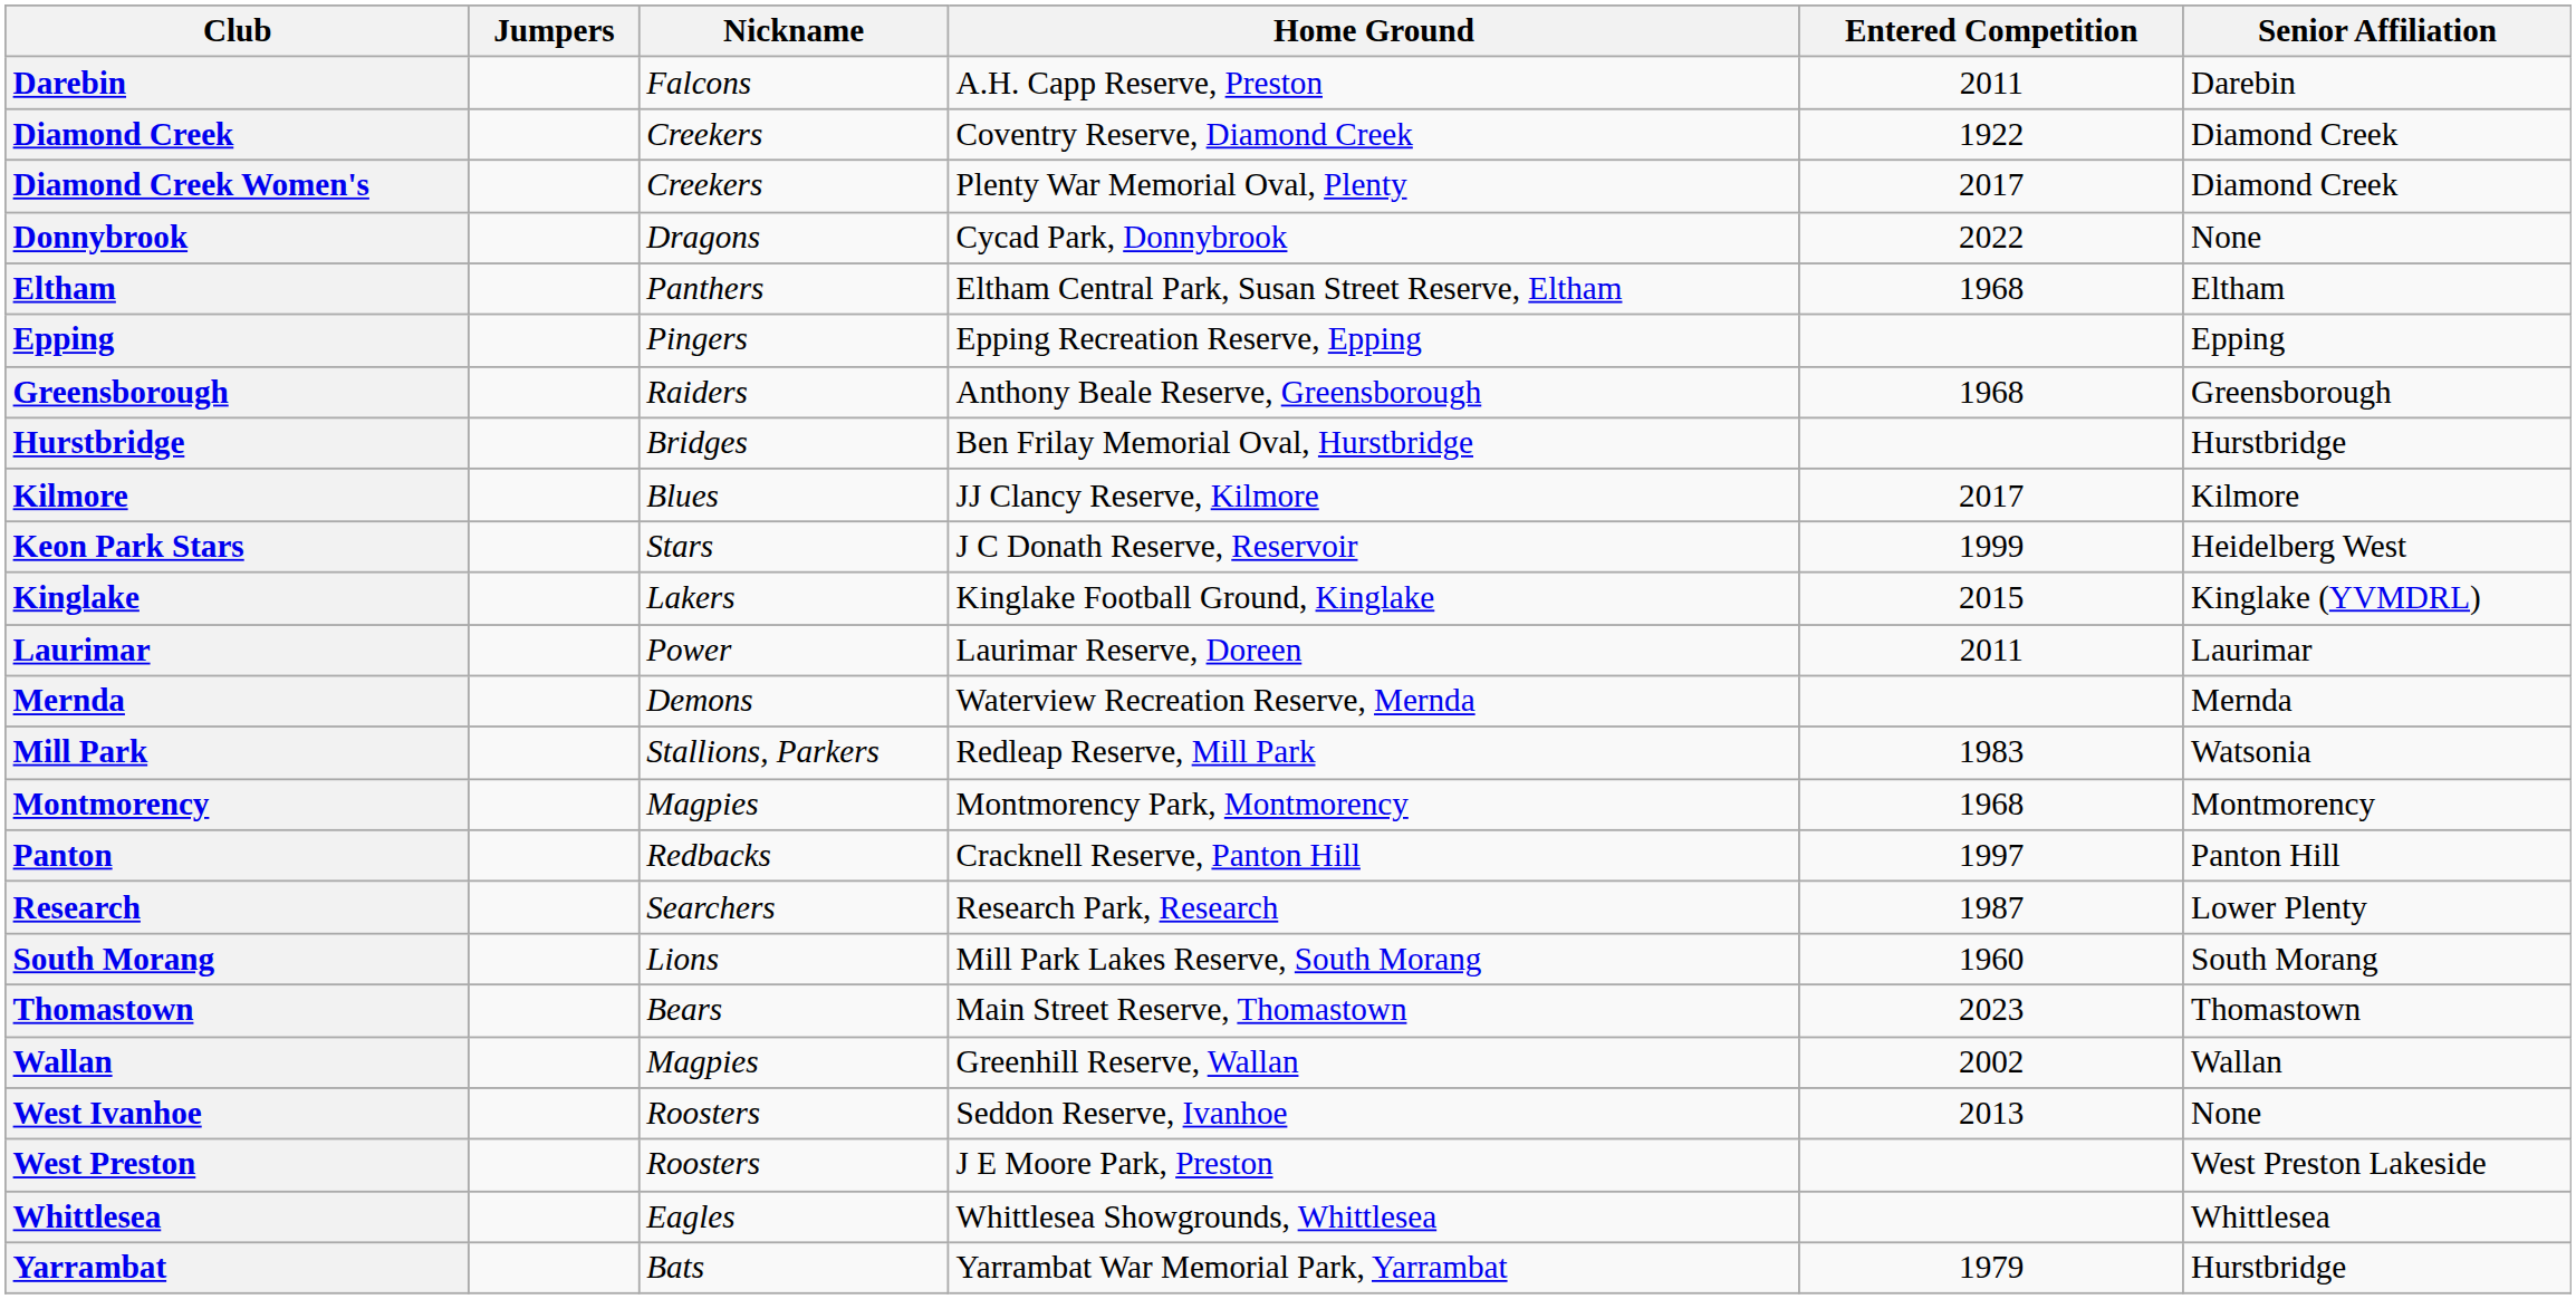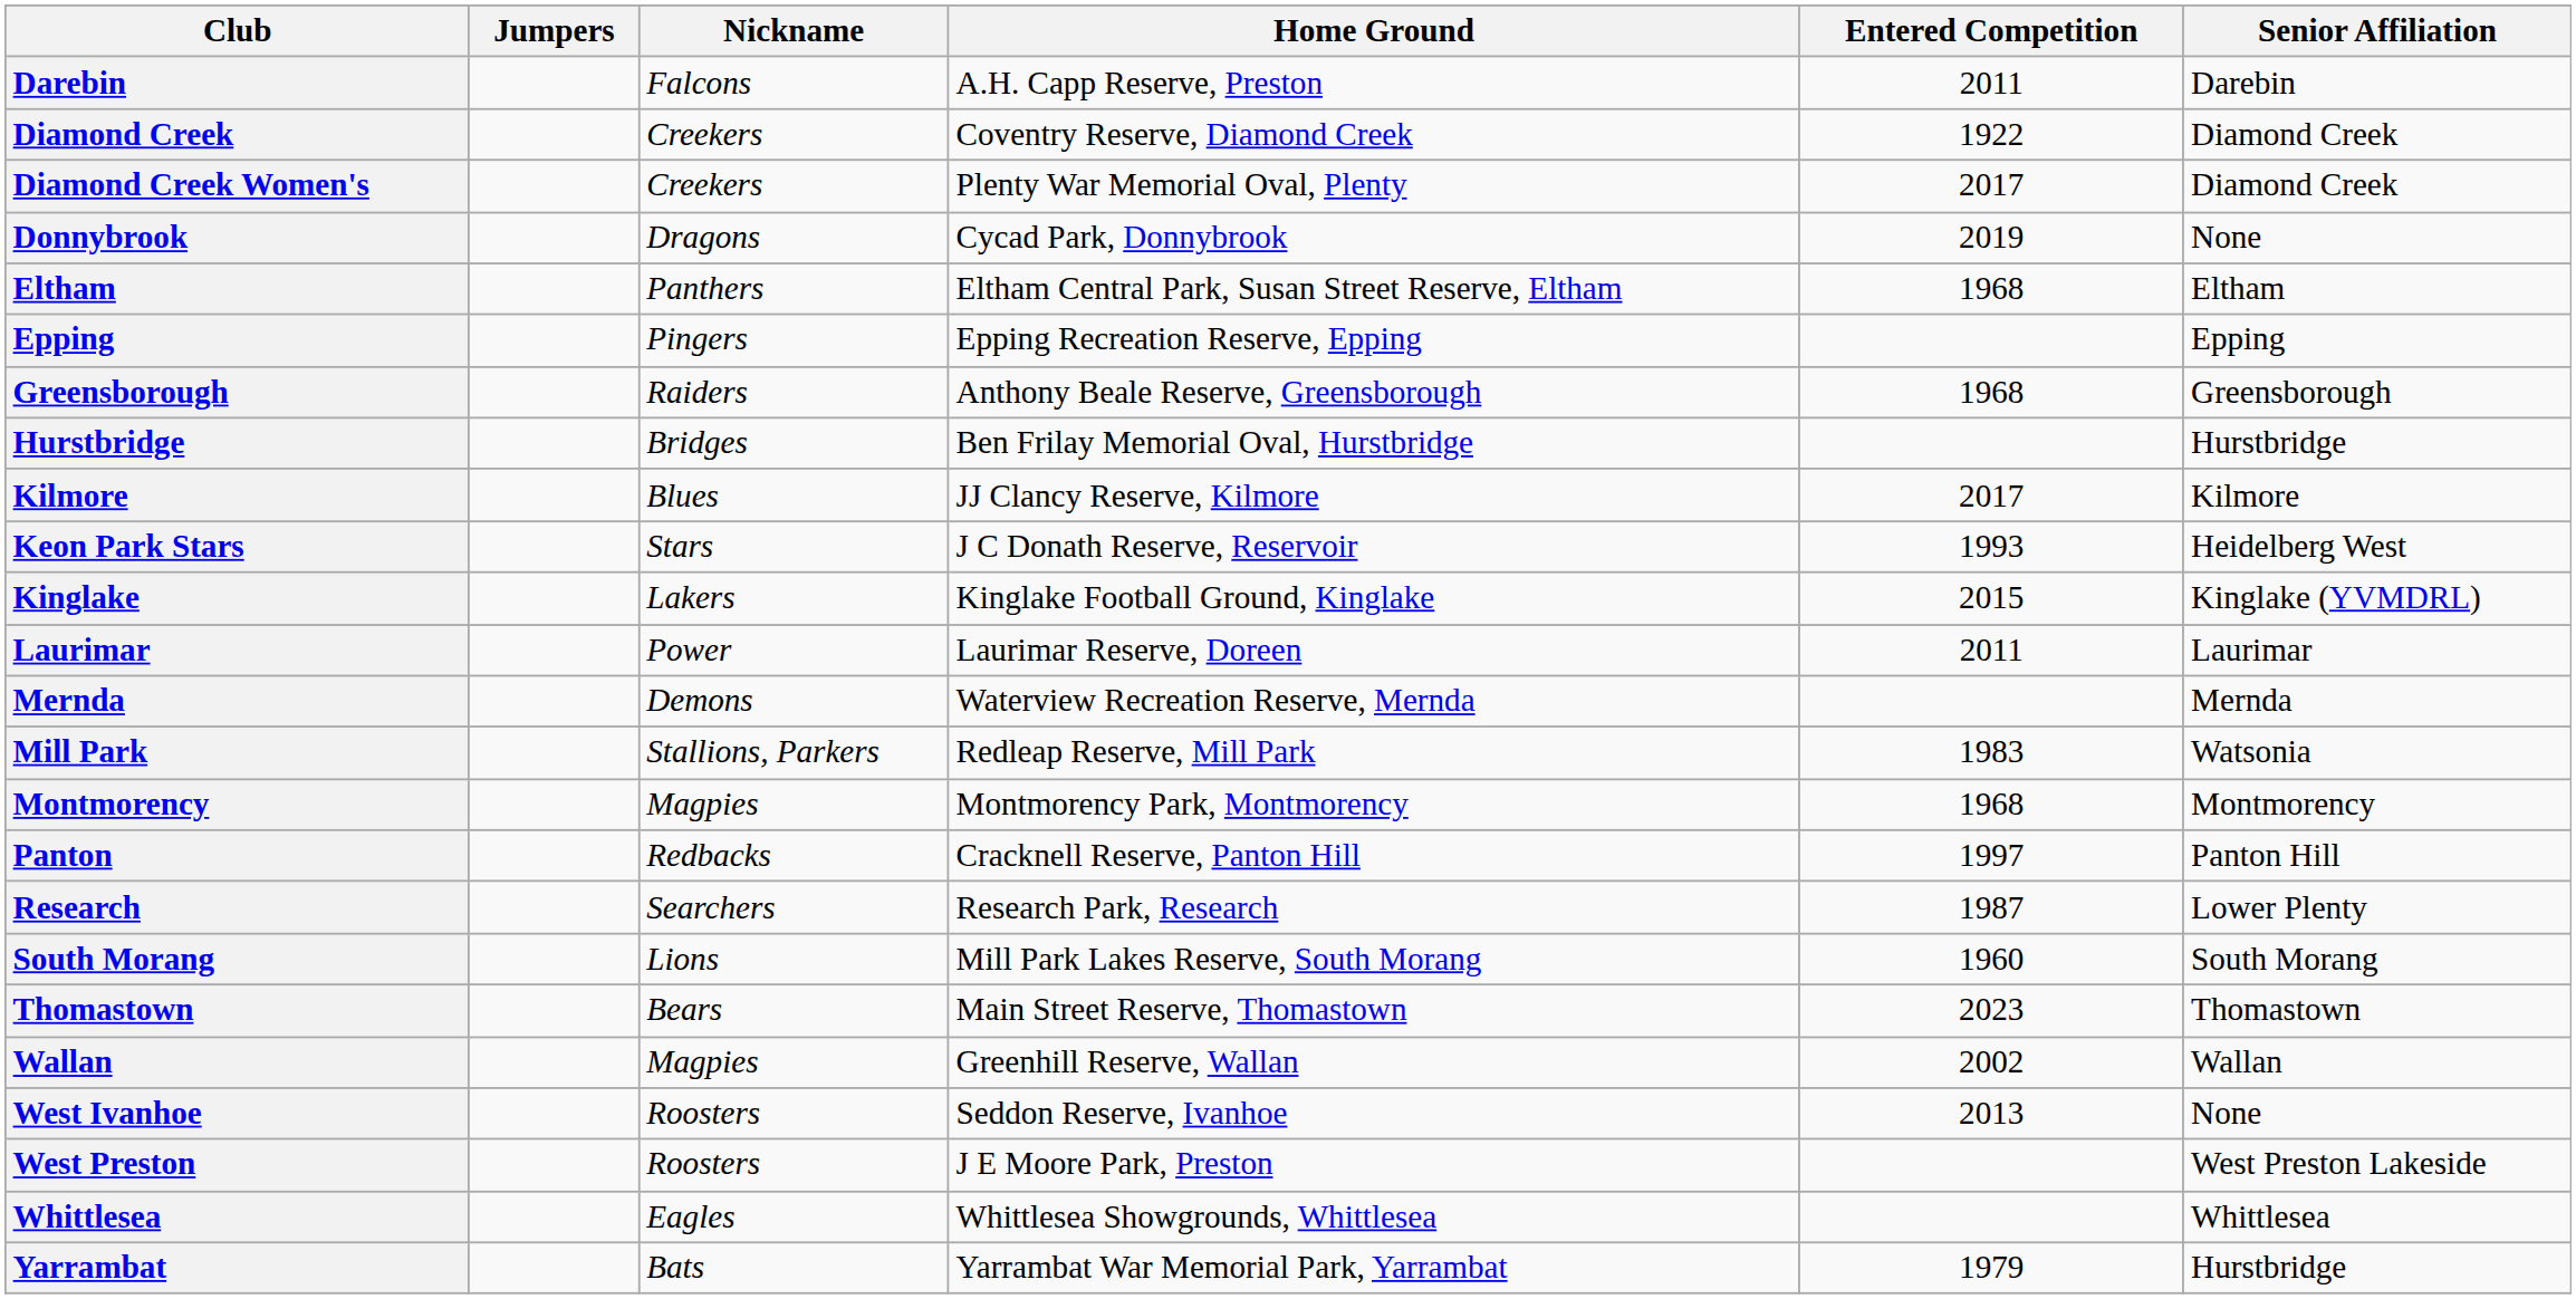Donnybrook | Entered Competition: 2022 -> 2019
Keon Park Stars | Entered Competition: 1999 -> 1993
